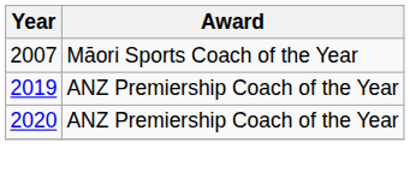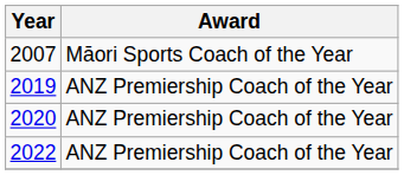+ row: 2022 | ANZ Premiership Coach of the Year
